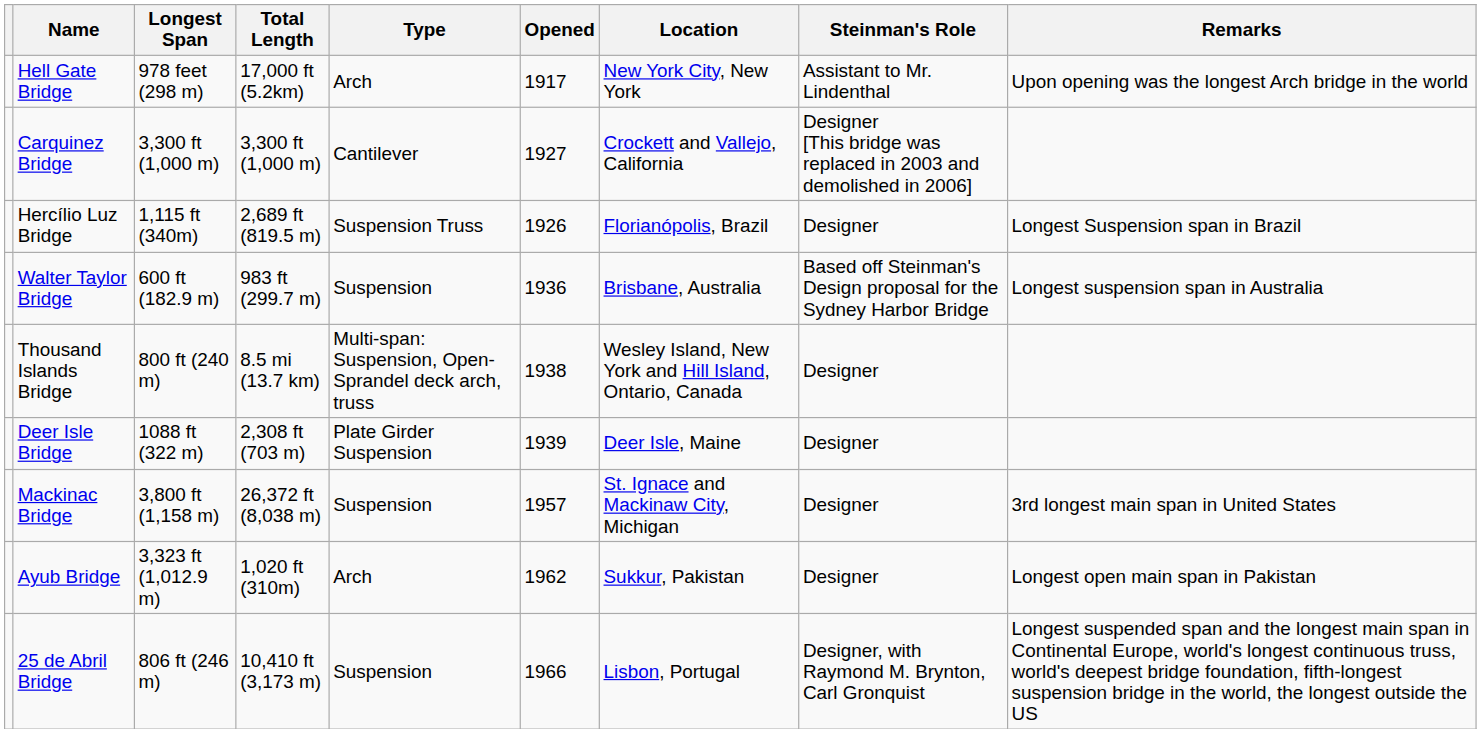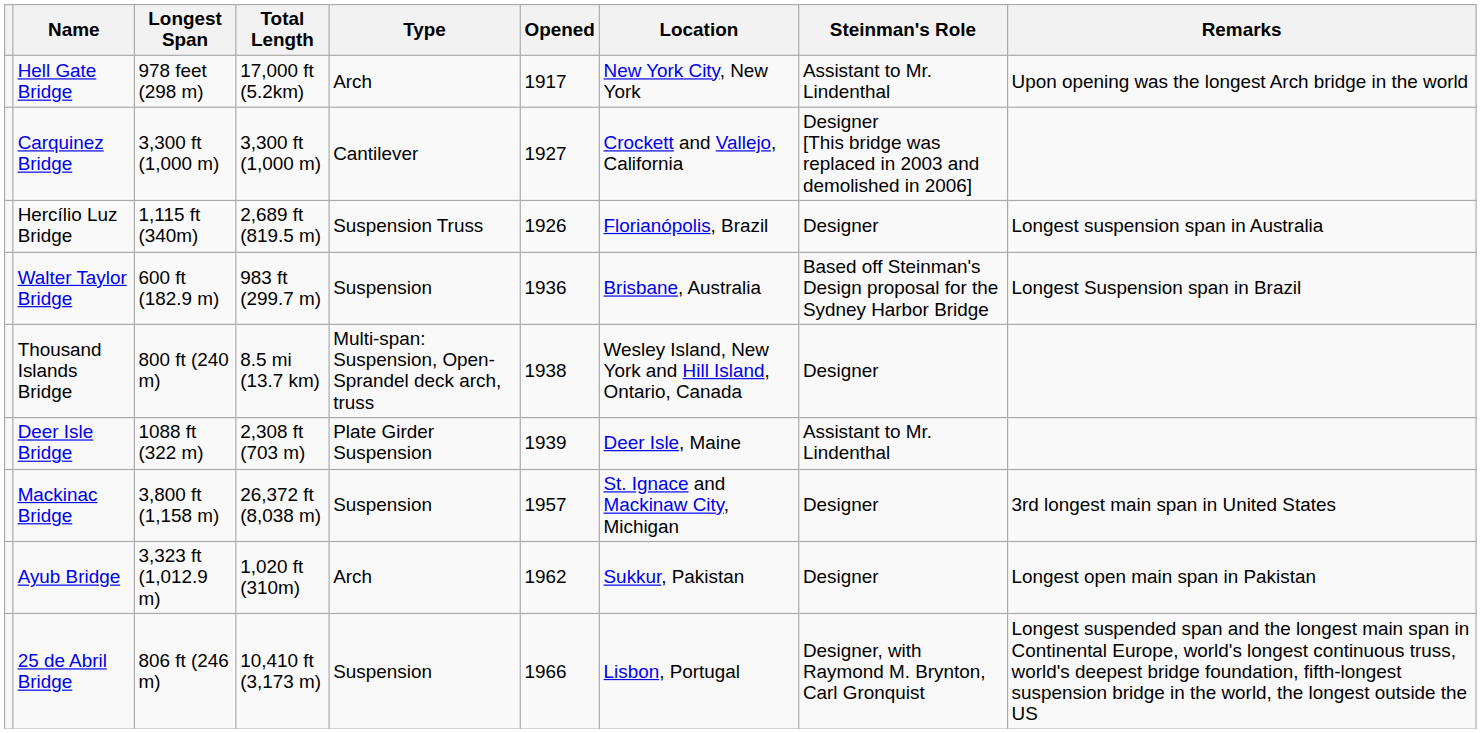Hercílio Luz Bridge | Remarks: Longest Suspension span in Brazil -> Longest suspension span in Australia
Walter Taylor Bridge | Remarks: Longest suspension span in Australia -> Longest Suspension span in Brazil
Deer Isle Bridge | Steinman's Role: Designer -> Assistant to Mr. Lindenthal
